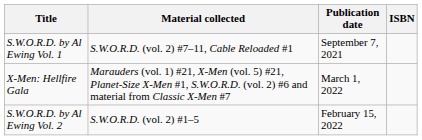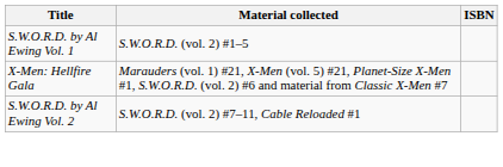- column: Publication date | September 7, 2021 | March 1, 2022 | February 15, 2022
S.W.O.R.D. by Al Ewing Vol. 1 | Material collected: S.W.O.R.D. (vol. 2) #7–11, Cable Reloaded #1 -> S.W.O.R.D. (vol. 2) #1–5
S.W.O.R.D. by Al Ewing Vol. 2 | Material collected: S.W.O.R.D. (vol. 2) #1–5 -> S.W.O.R.D. (vol. 2) #7–11, Cable Reloaded #1
